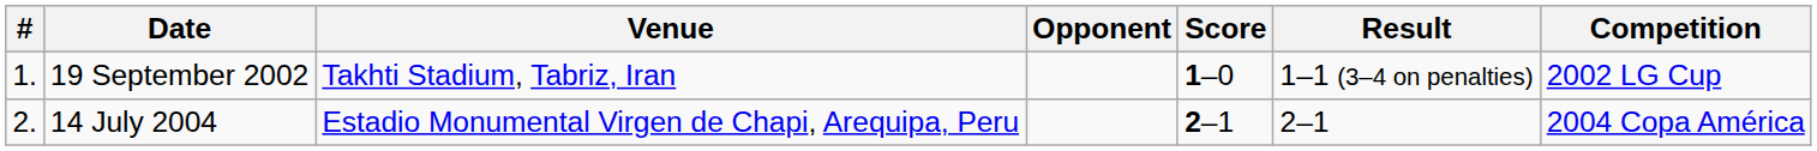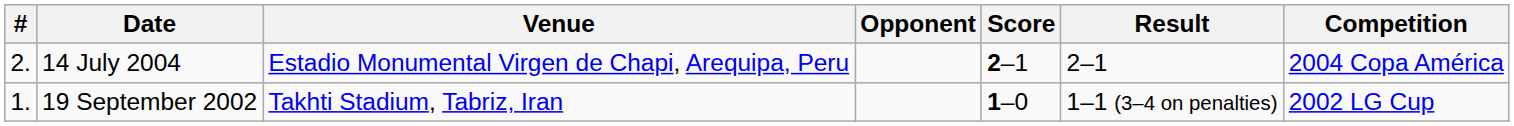rows swapped: 19 September 2002 <-> 14 July 2004
